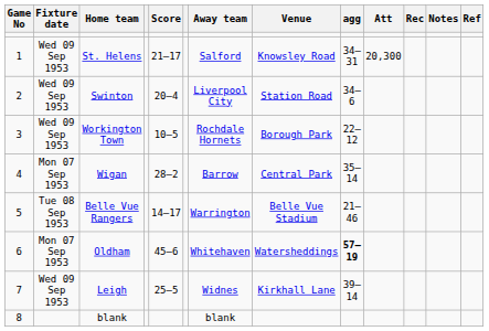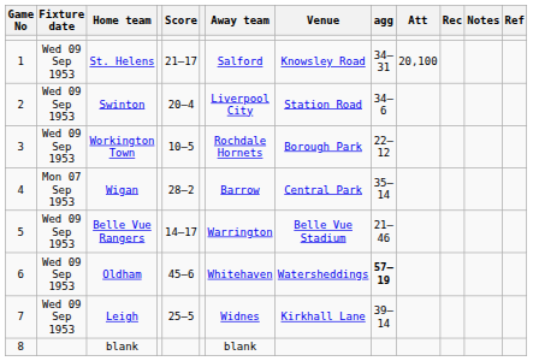St. Helens | Att: 20,300 -> 20,100
Belle Vue Rangers | Fixture date: Tue 08 Sep 1953 -> Wed 09 Sep 1953
Oldham | Fixture date: Mon 07 Sep 1953 -> Wed 09 Sep 1953
